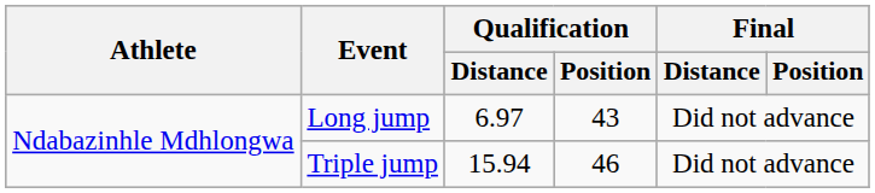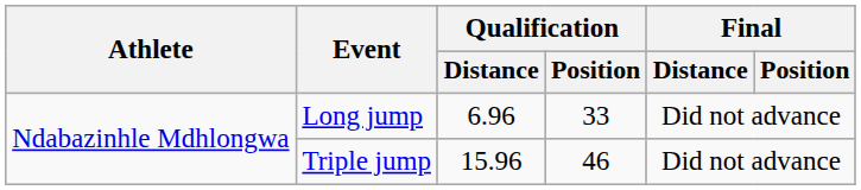Long jump | Qualification / Distance: 6.97 -> 6.96
Long jump | Qualification / Position: 43 -> 33
Triple jump | Qualification / Distance: 15.94 -> 15.96
